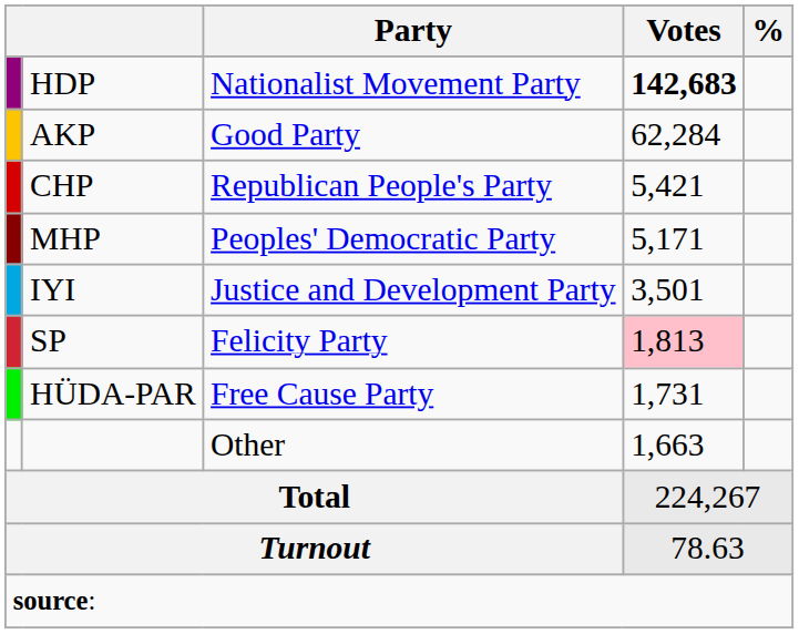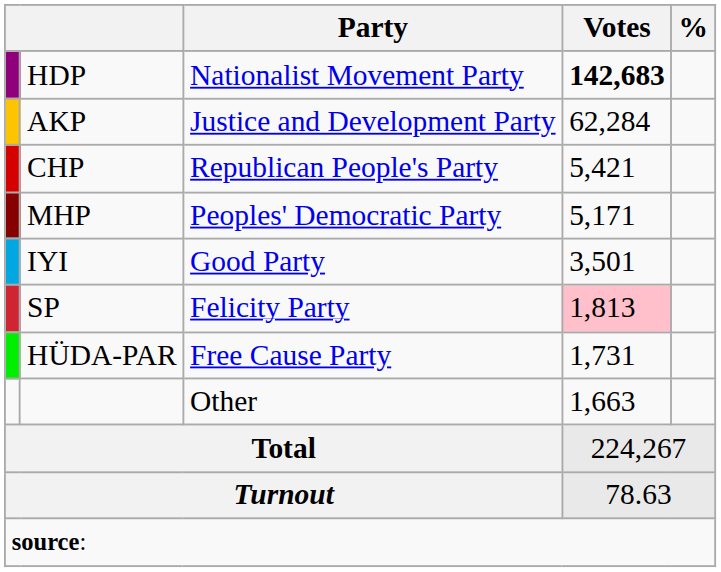AKP | Party: Good Party -> Justice and Development Party
IYI | Party: Justice and Development Party -> Good Party
